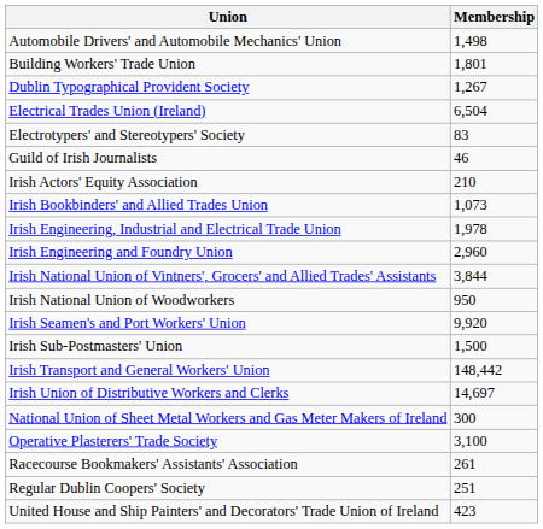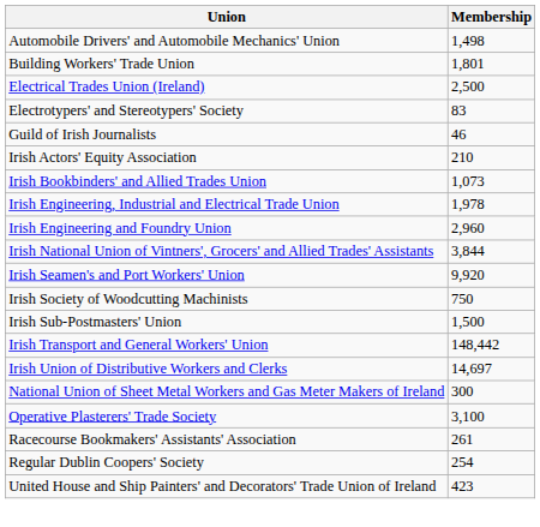- row: Dublin Typographical Provident Society | 1,267
Electrical Trades Union (Ireland) | Membership: 6,504 -> 2,500
- row: Irish National Union of Woodworkers | 950
+ row: Irish Society of Woodcutting Machinists | 750
Regular Dublin Coopers' Society | Membership: 251 -> 254
